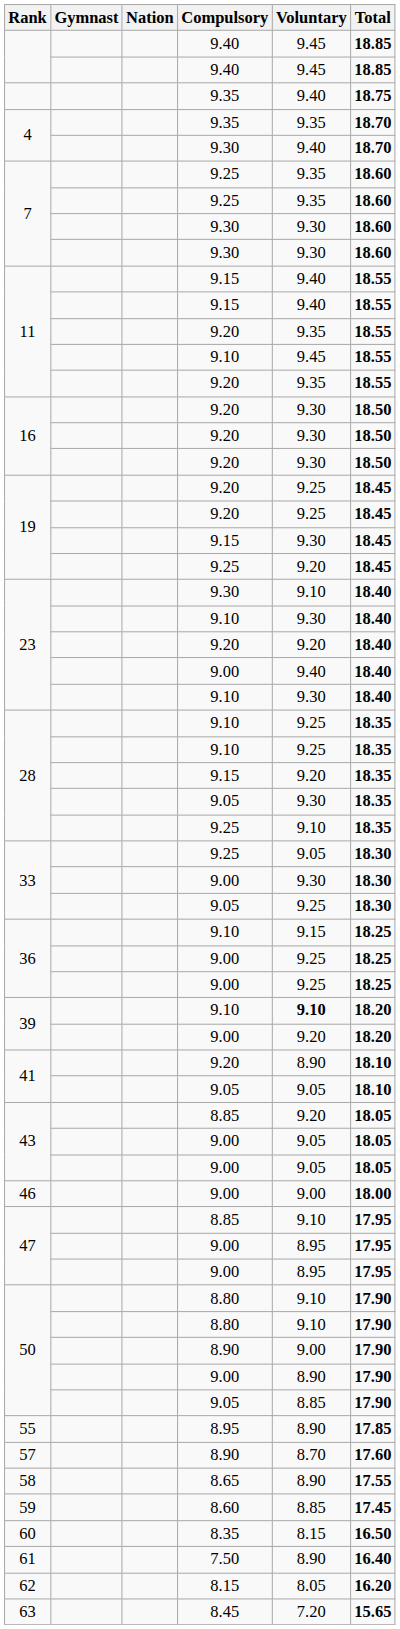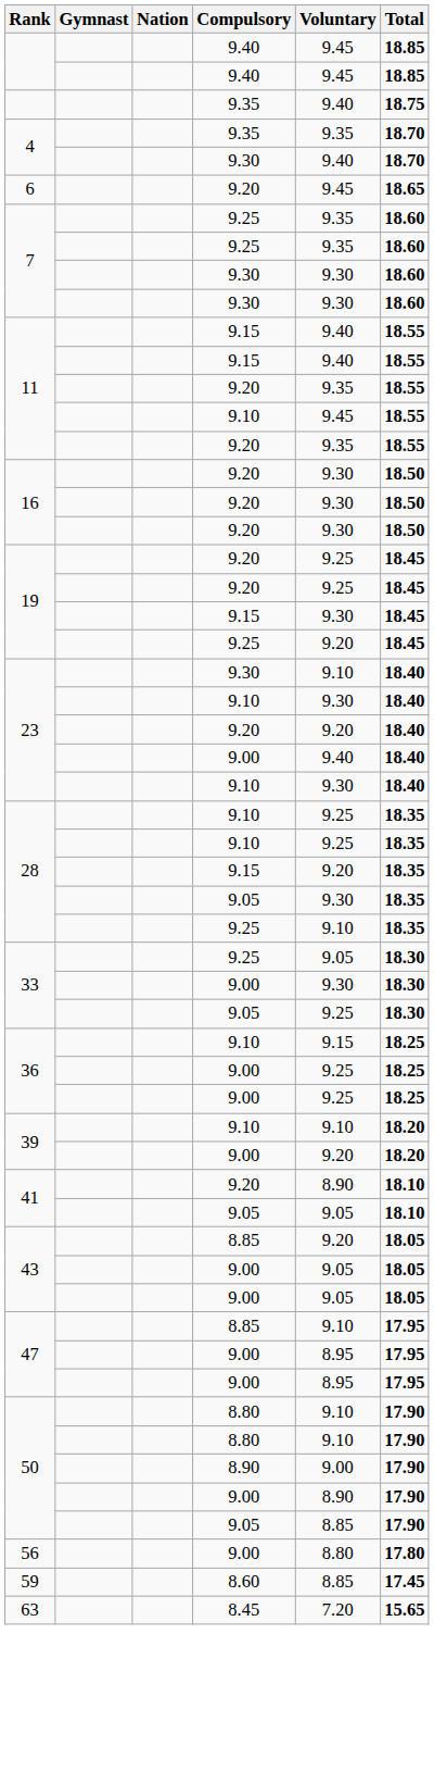+ row: 6 | 9.20 | 9.45 | 18.65
39 / 9.10 | Voluntary: bold -> normal
- row: 46 | 9.00 | 9.00 | 18.00
- row: 55 | 8.95 | 8.90 | 17.85
+ row: 56 | 9.00 | 8.80 | 17.80
- row: 57 | 8.90 | 8.70 | 17.60
- row: 58 | 8.65 | 8.90 | 17.55
- row: 60 | 8.35 | 8.15 | 16.50
- row: 61 | 7.50 | 8.90 | 16.40
- row: 62 | 8.15 | 8.05 | 16.20
